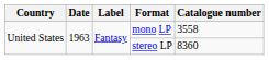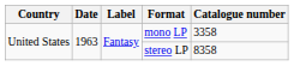mono LP | Catalogue number: 3558 -> 3358
stereo LP | Catalogue number: 8360 -> 8358
